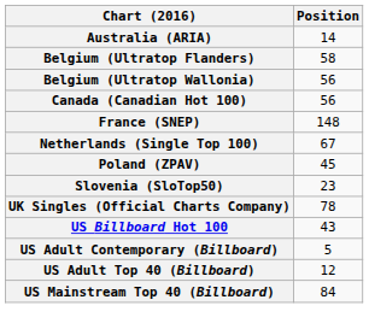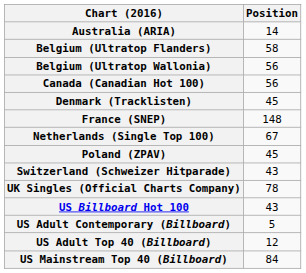+ row: Denmark (Tracklisten) | 45
- row: Slovenia (SloTop50) | 23
+ row: Switzerland (Schweizer Hitparade) | 43
